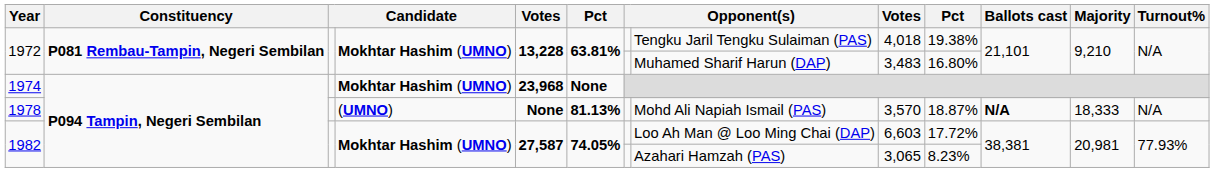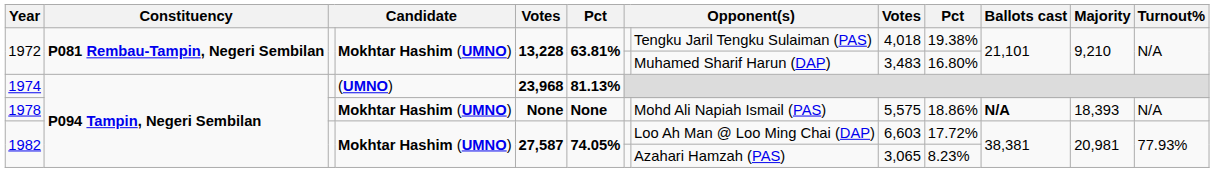1974 | column 4: Mokhtar Hashim (UMNO) -> (UMNO)
1974 | column 6: None -> 81.13%
1978 | column 4: (UMNO) -> Mokhtar Hashim (UMNO)
1978 | column 6: 81.13% -> None
1978 | column 9: 3,570 -> 5,575
1978 | column 10: 18.87% -> 18.86%
1978 | Majority: 18,333 -> 18,393
